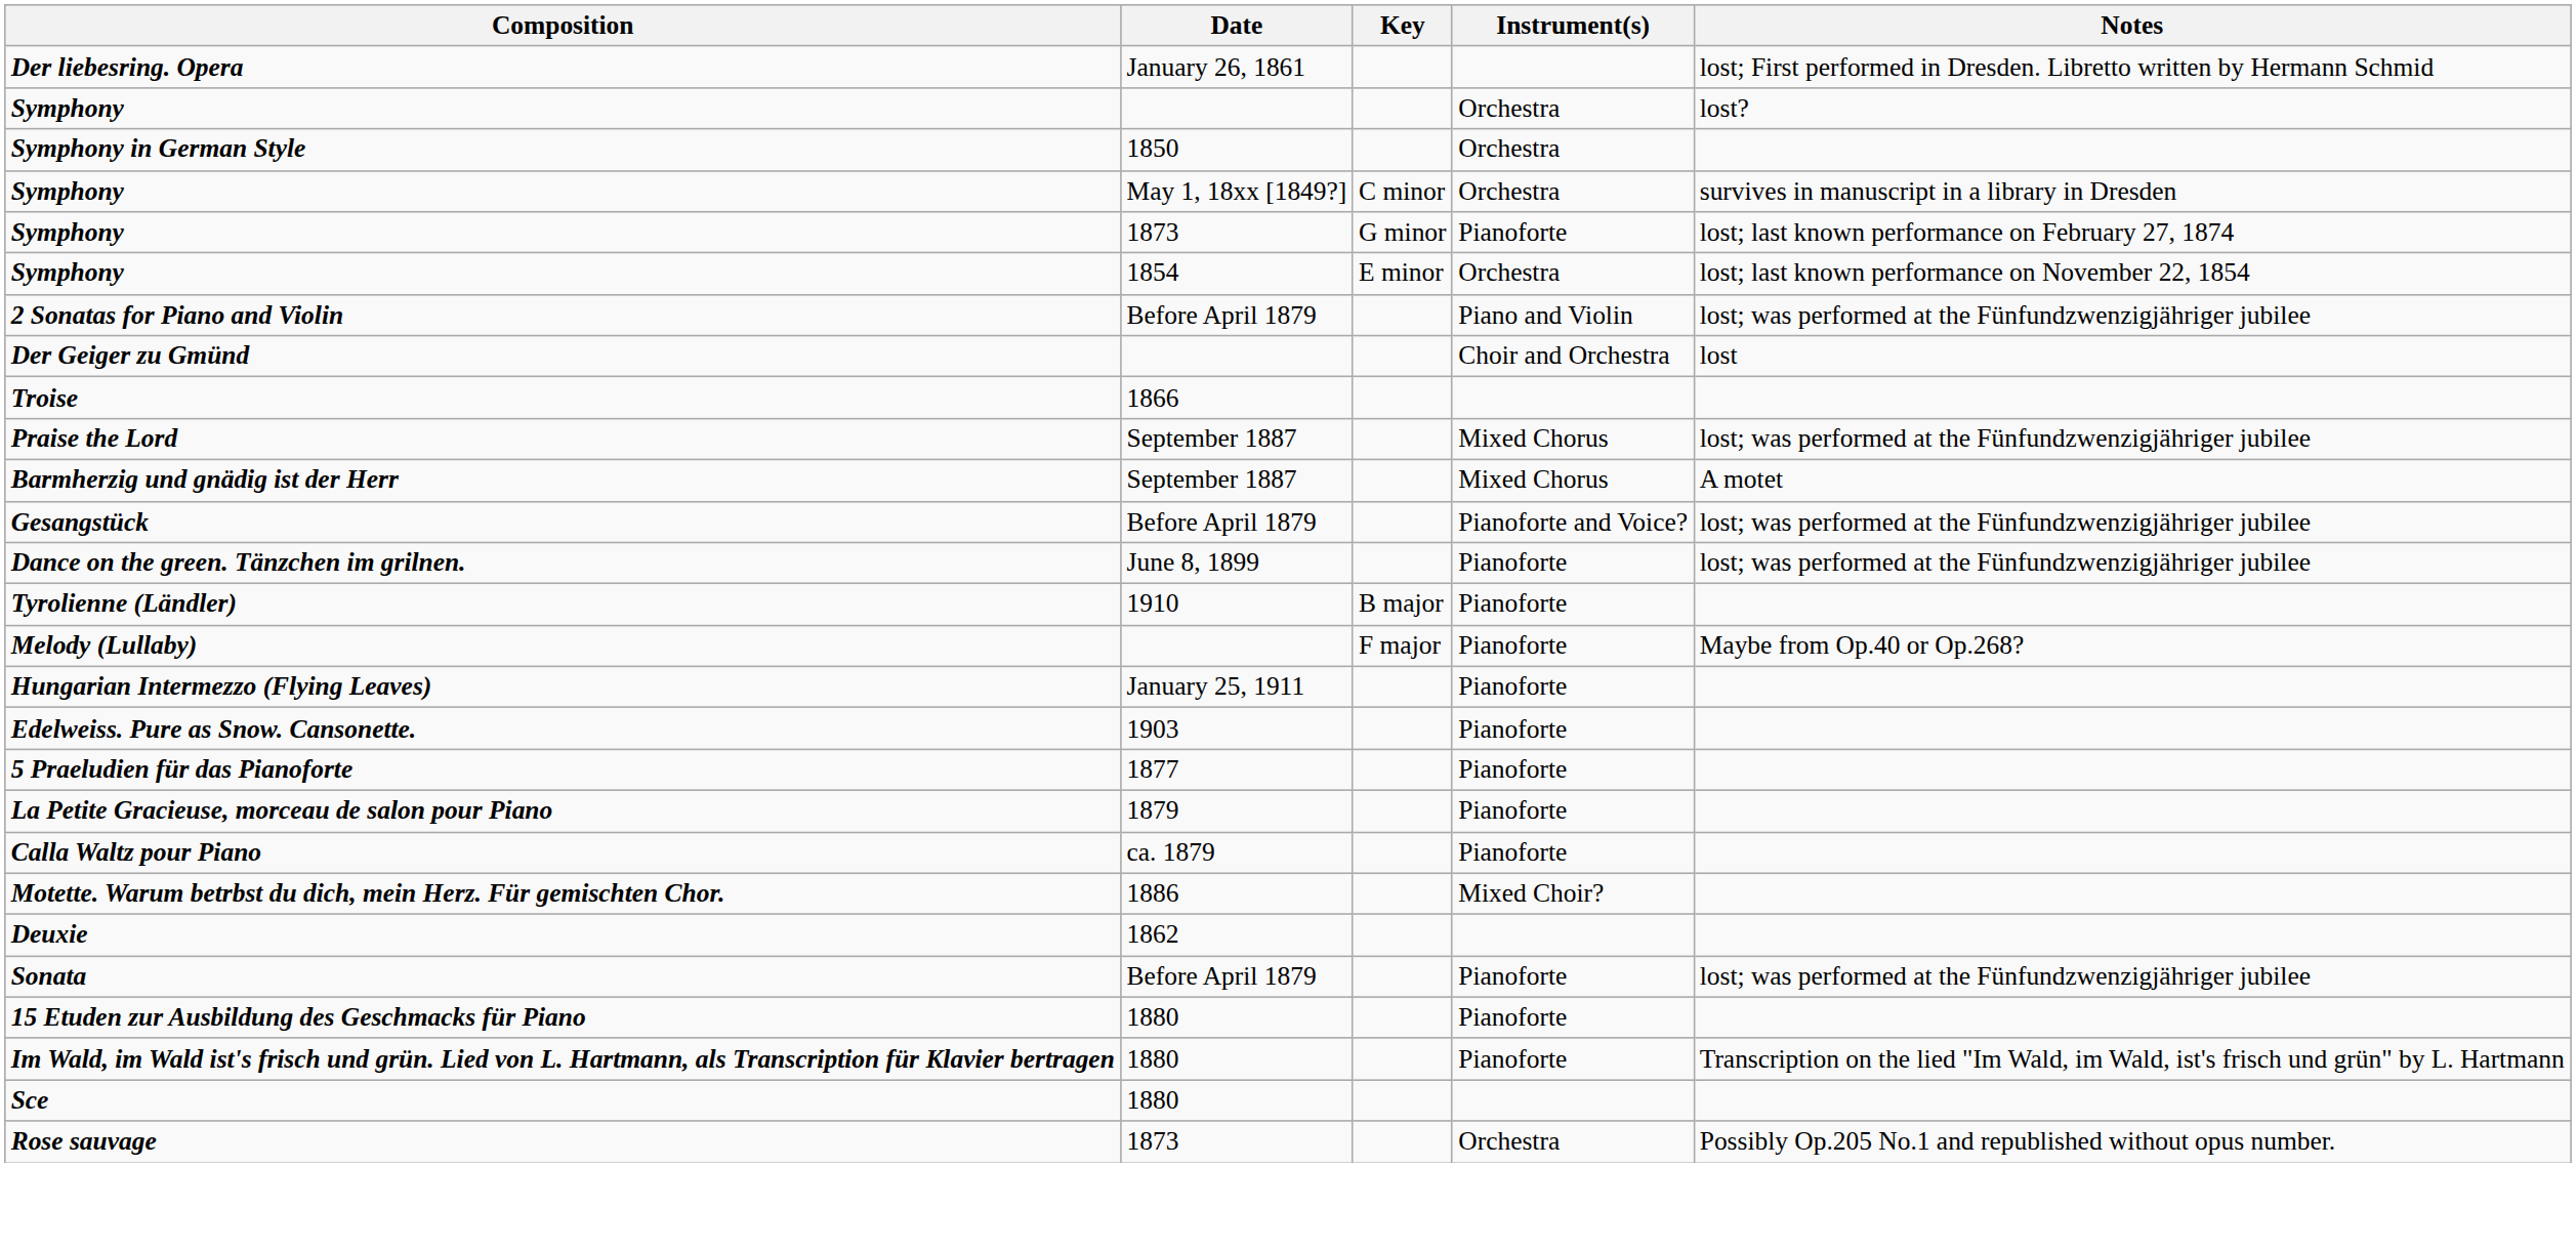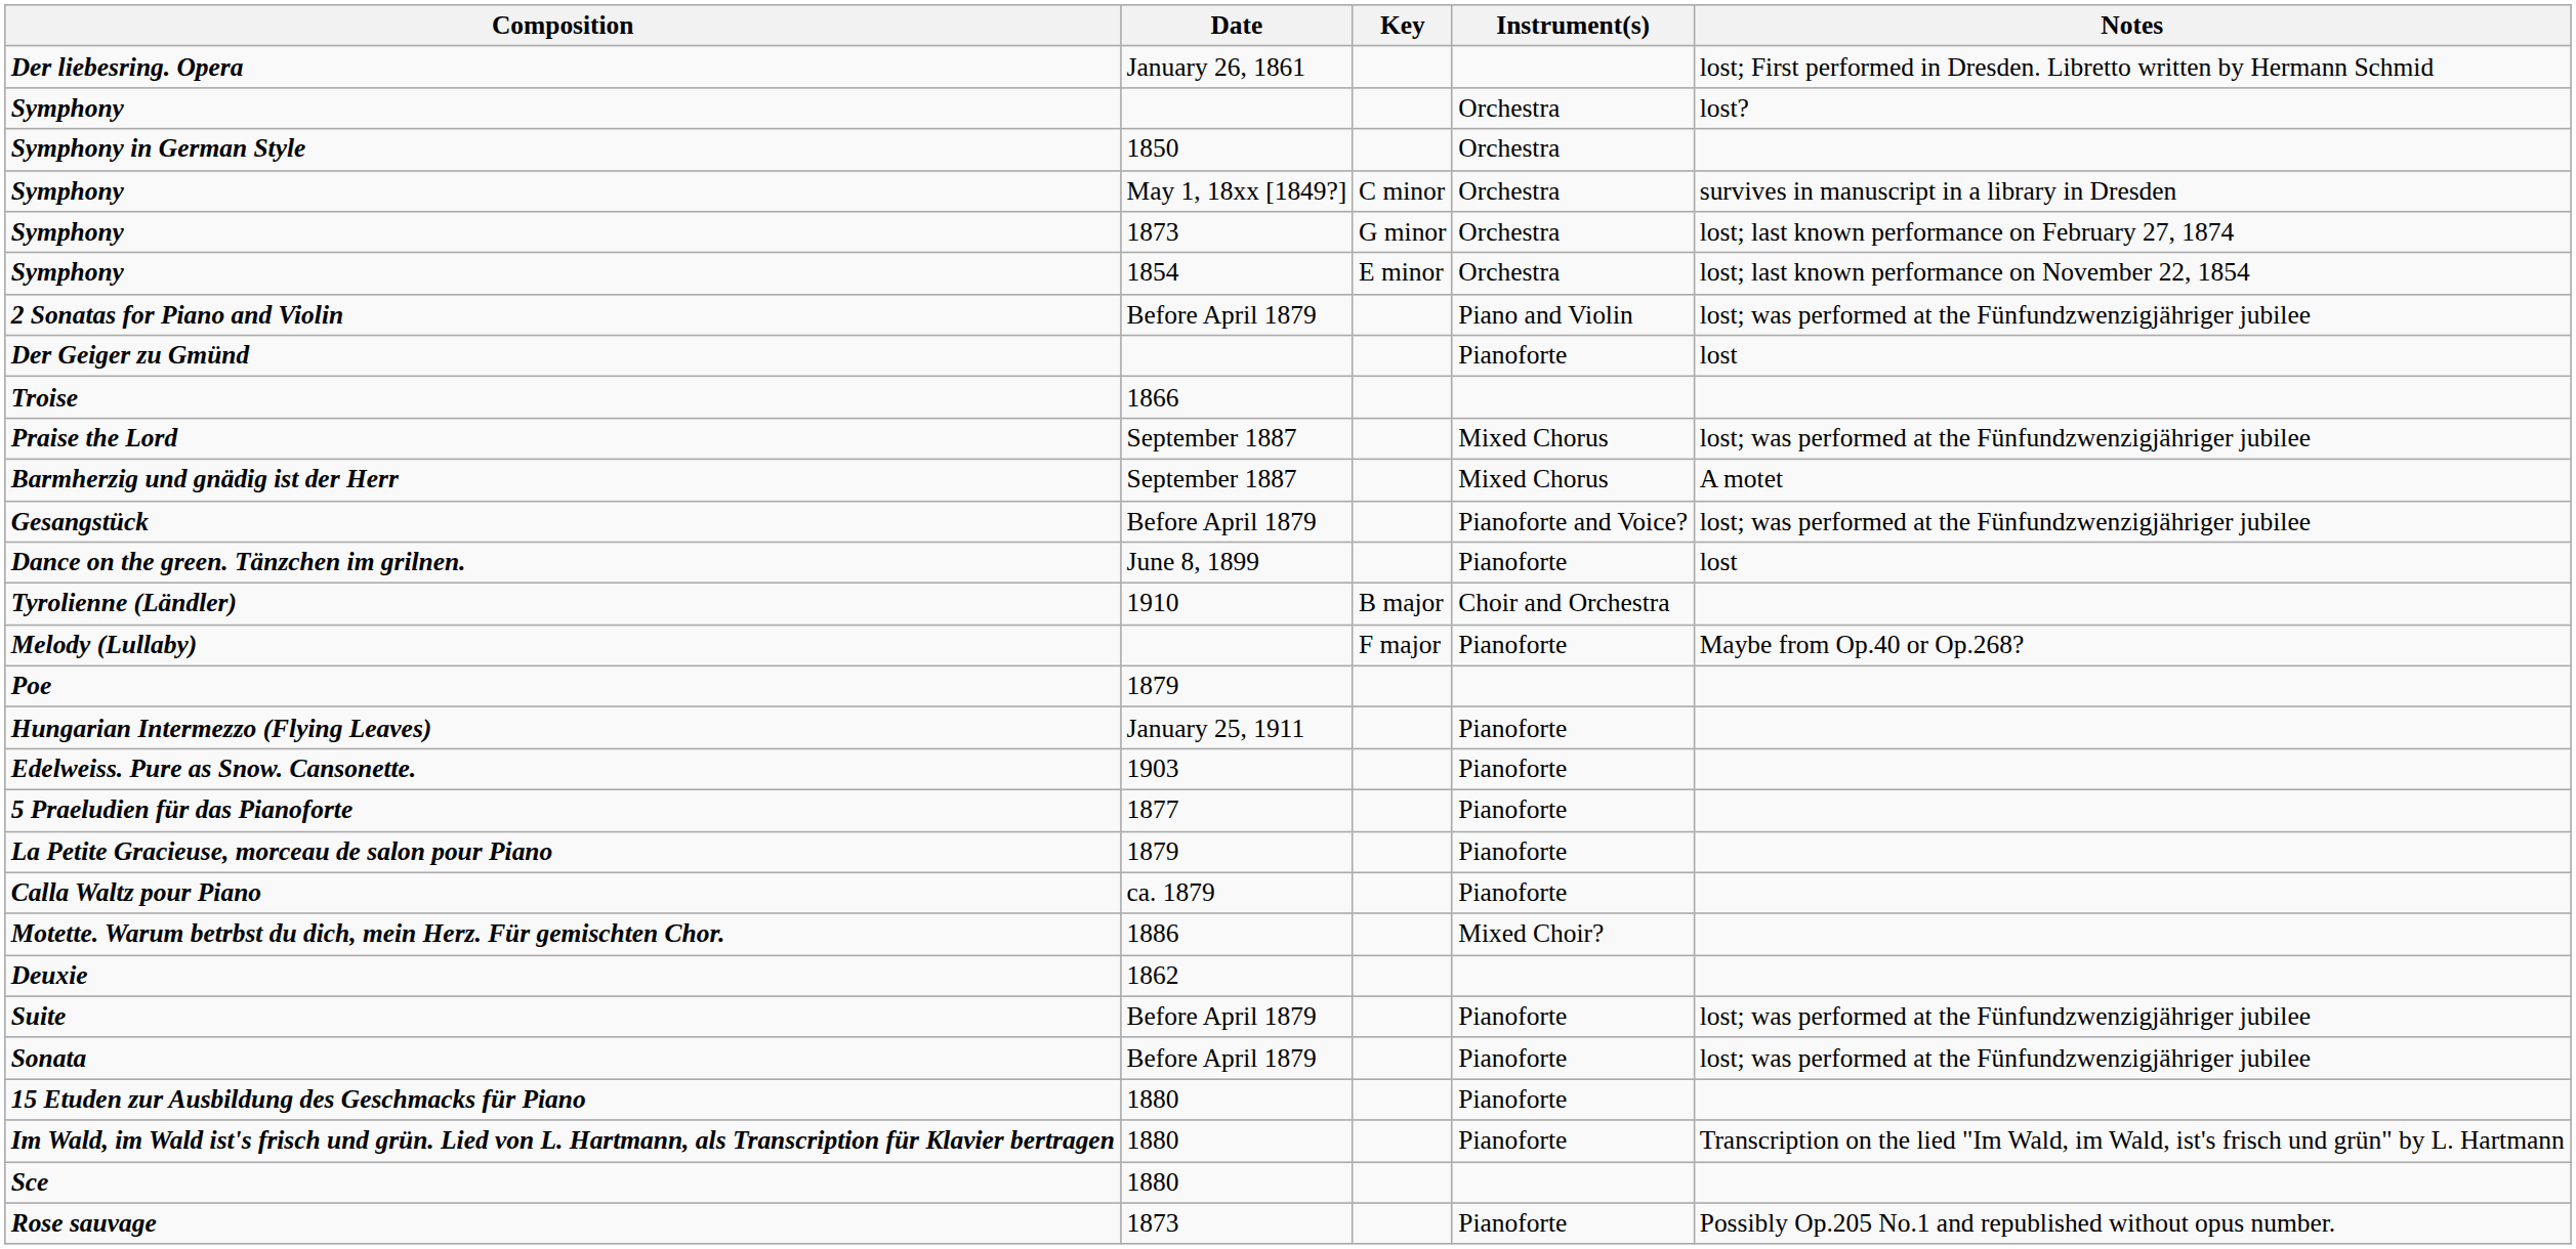Symphony / 1873 | Instrument(s): Pianoforte -> Orchestra
Der Geiger zu Gmünd | Instrument(s): Choir and Orchestra -> Pianoforte
Dance on the green. Tänzchen im grilnen. | Notes: lost; was performed at the Fünfundzwenzigjähriger jubilee -> lost
Tyrolienne (Ländler) | Instrument(s): Pianoforte -> Choir and Orchestra
+ row: Poe | 1879
+ row: Suite | Before April 1879 | Pianoforte | lost; was performed at the Fünfundzwenzigjähriger jubilee
Rose sauvage | Instrument(s): Orchestra -> Pianoforte
